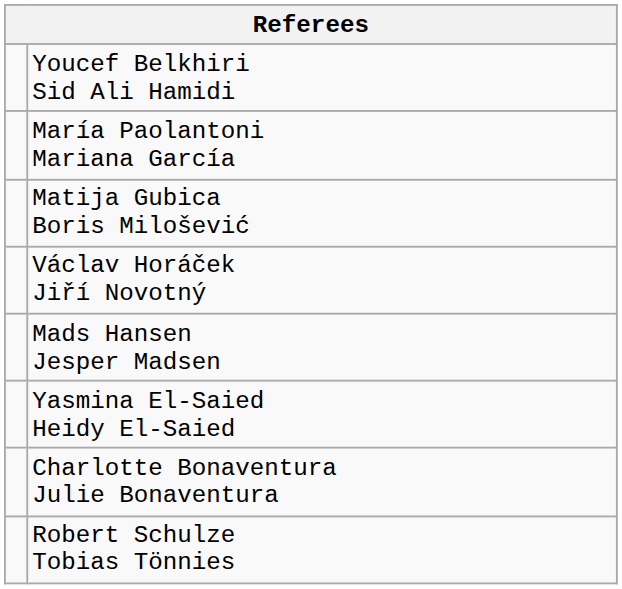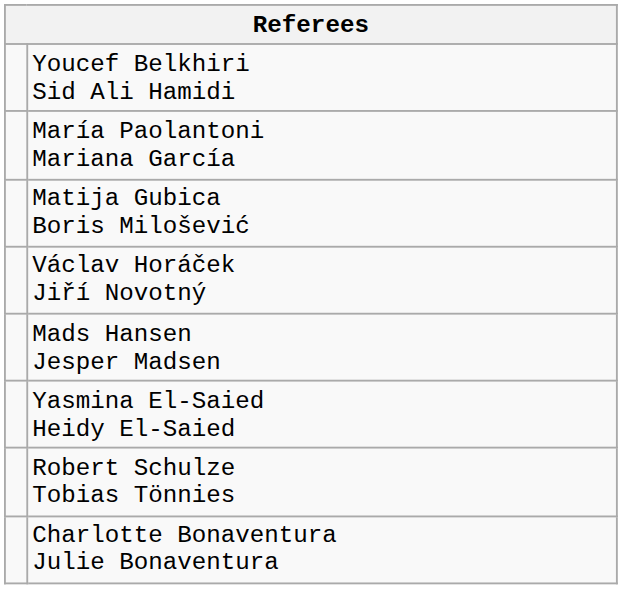rows swapped: Charlotte Bonaventura Julie Bonaventura <-> Robert Schulze Tobias Tönnies
